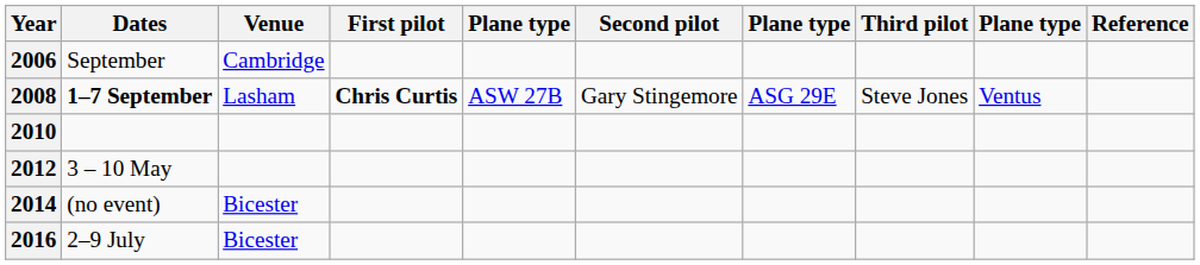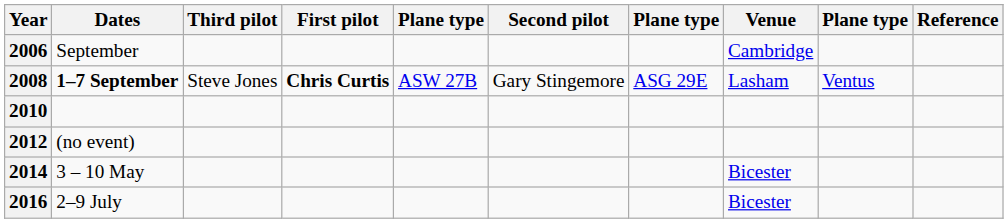columns swapped: Venue <-> Third pilot
2012 | Dates: 3 – 10 May -> (no event)
2014 | Dates: (no event) -> 3 – 10 May
